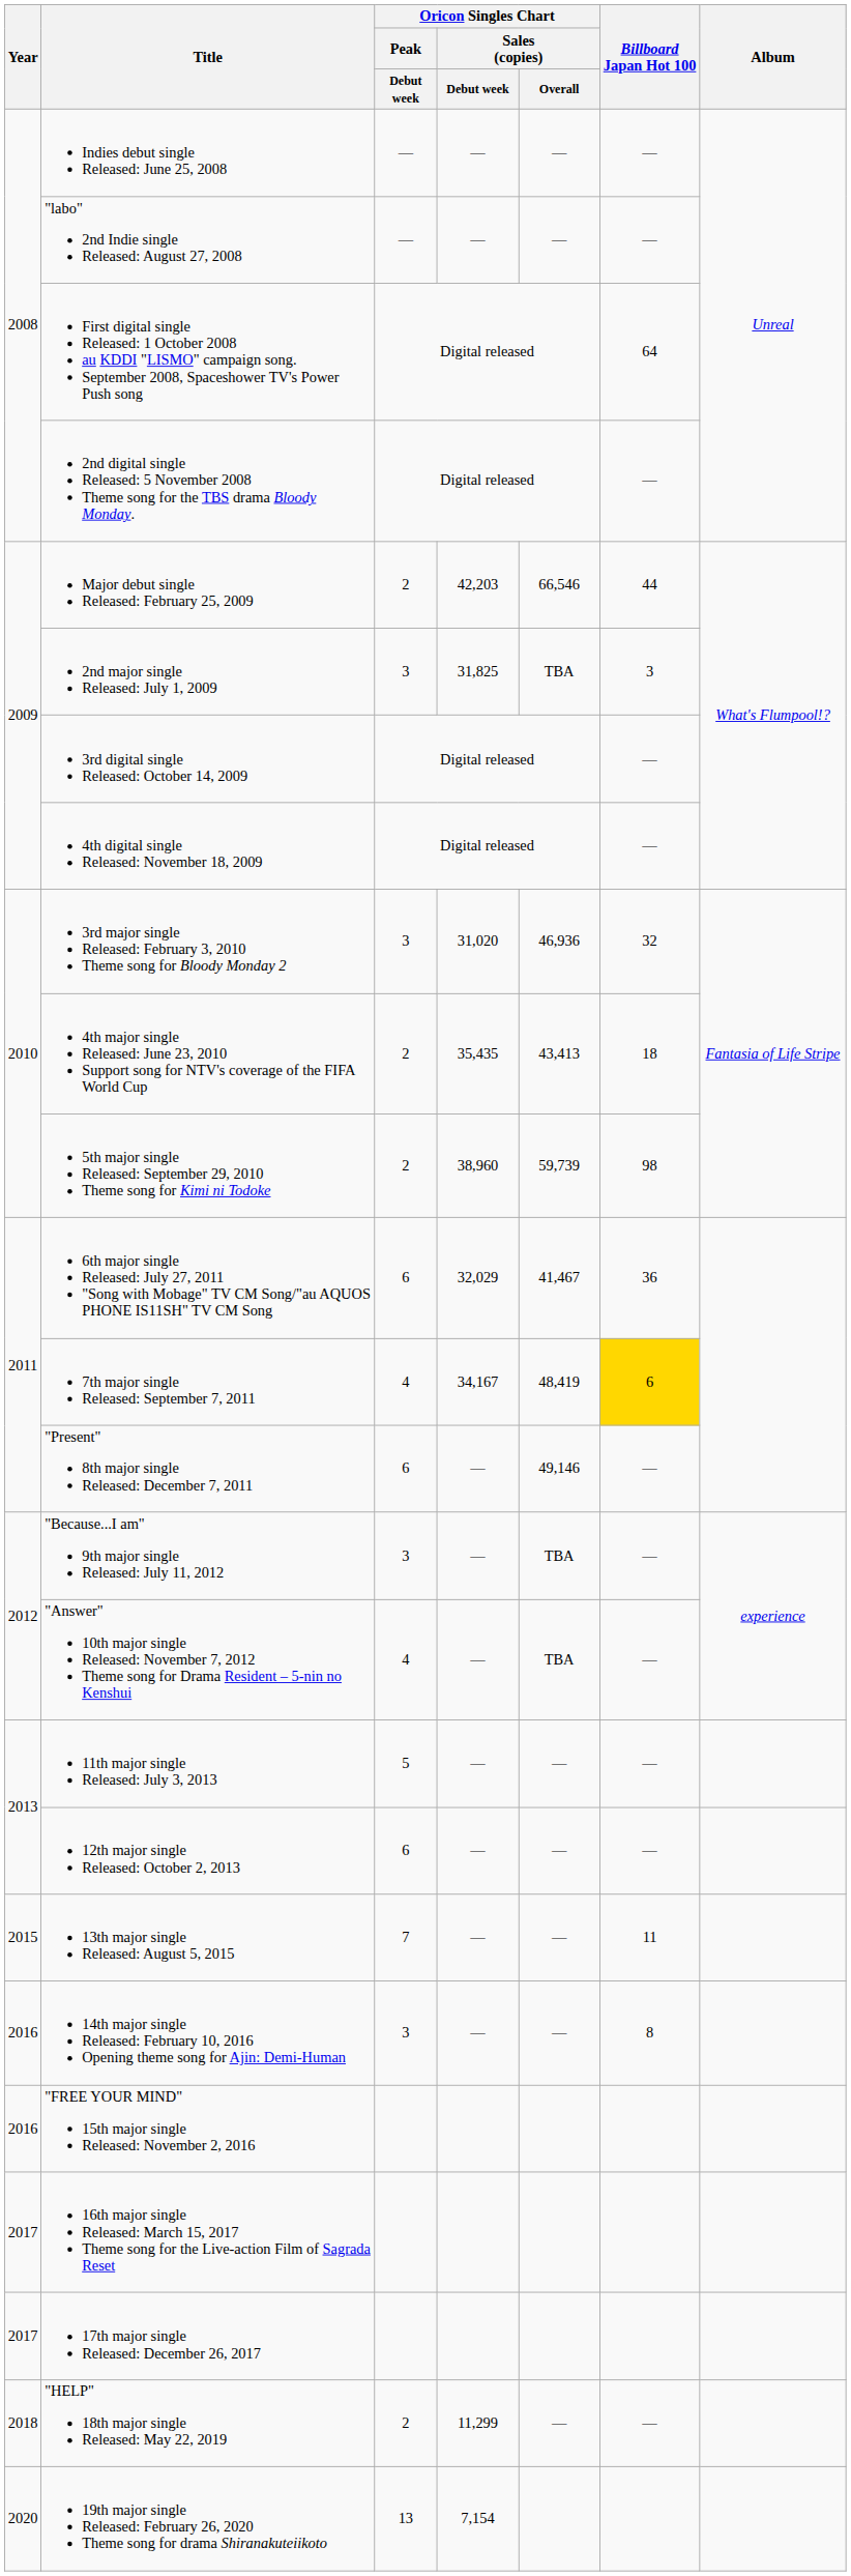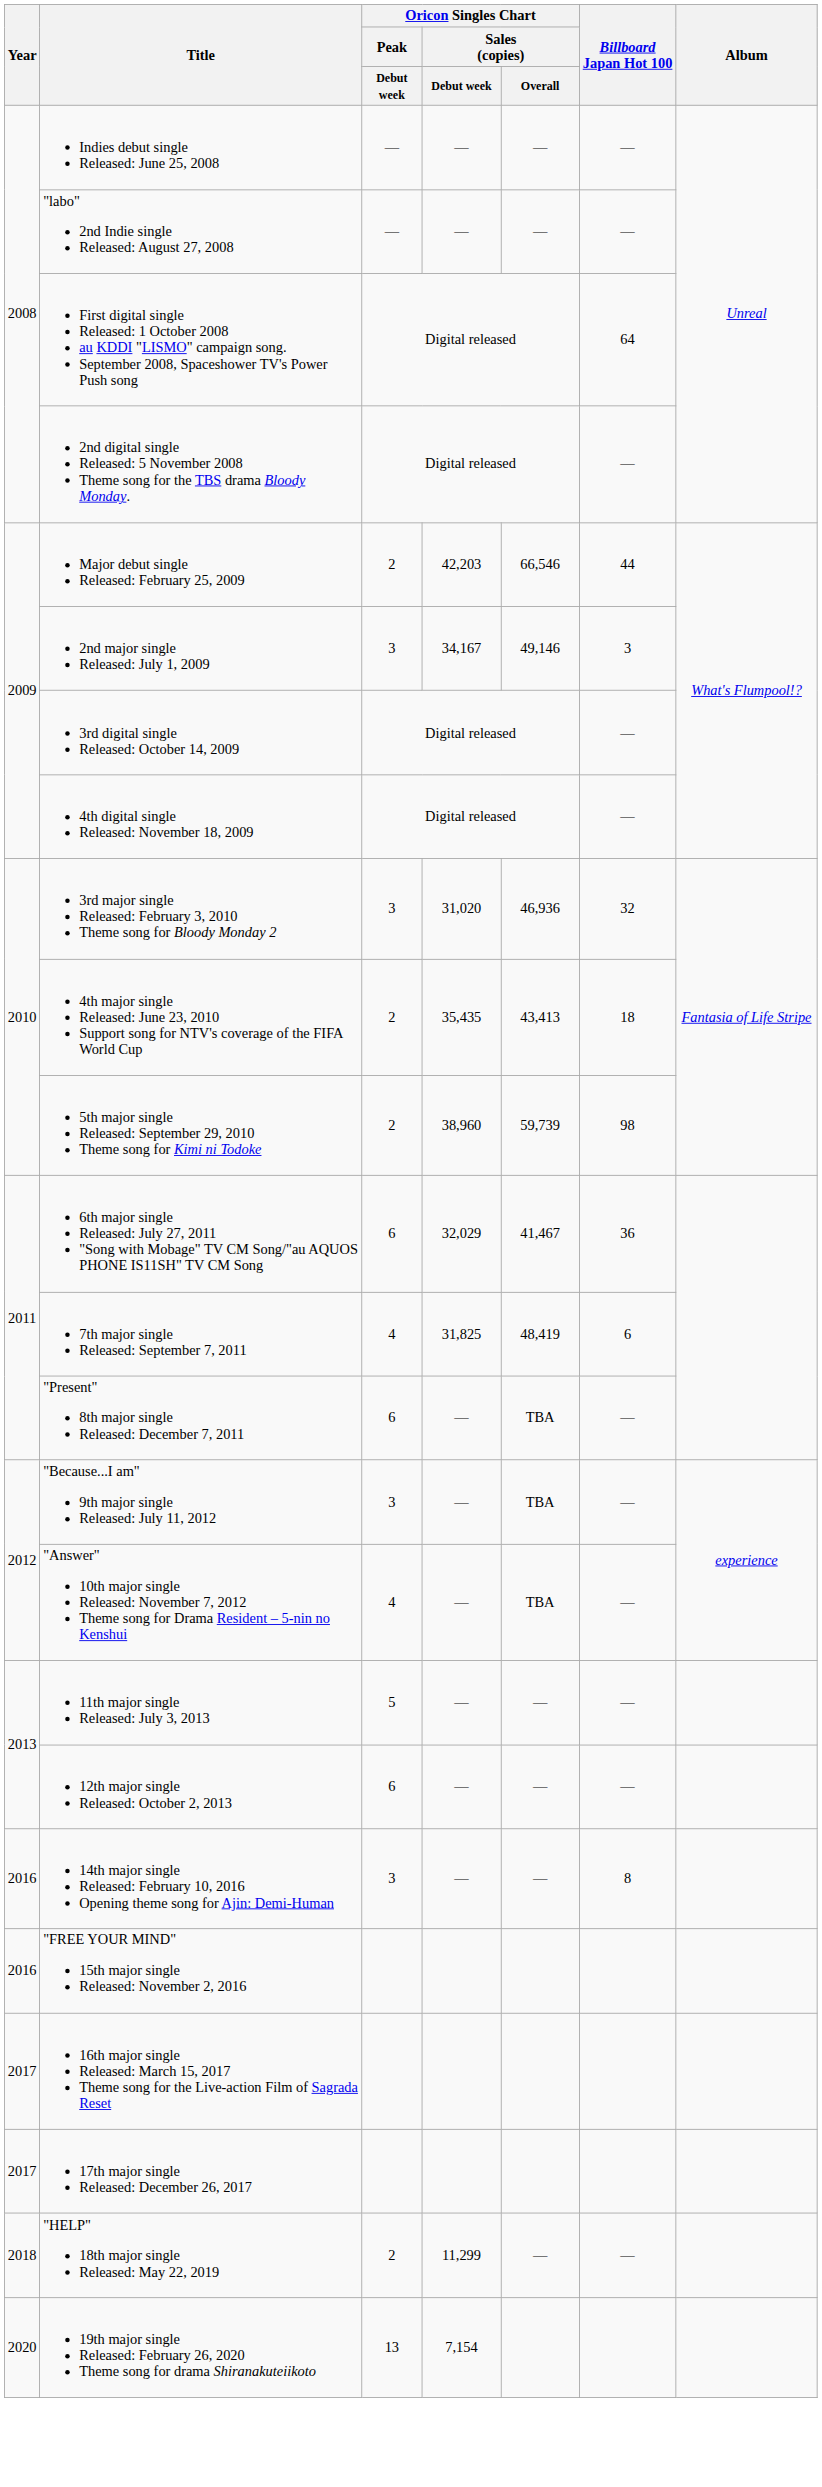2nd major single Released: July 1, 2009 | Oricon Singles Chart / Sales (copies) / Debut week: 31,825 -> 34,167
2nd major single Released: July 1, 2009 | Oricon Singles Chart / Sales (copies) / Overall: TBA -> 49,146
7th major single Released: September 7, 2011 | Oricon Singles Chart / Sales (copies) / Debut week: 34,167 -> 31,825
7th major single Released: September 7, 2011 | Billboard Japan Hot 100: gold background -> no background
"Present" 8th major single Released: December 7, 2011 | Oricon Singles Chart / Sales (copies) / Overall: 49,146 -> TBA
- row: 2015 | 13th major single Released: August 5, 2015 | 7 | — | — | 11
